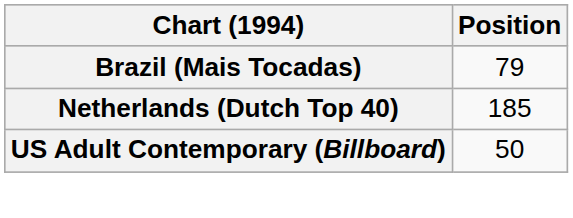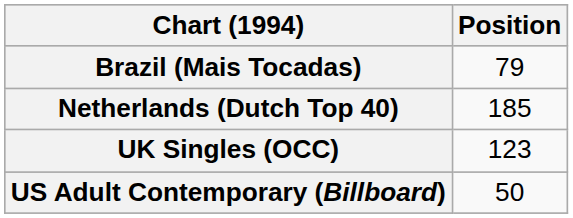+ row: UK Singles (OCC) | 123
